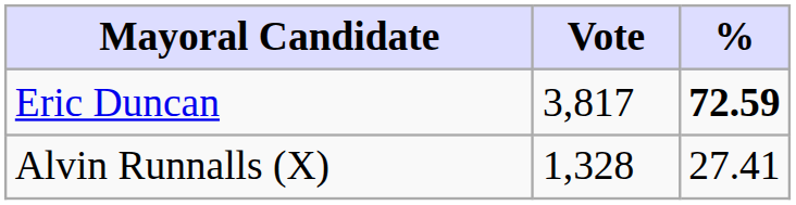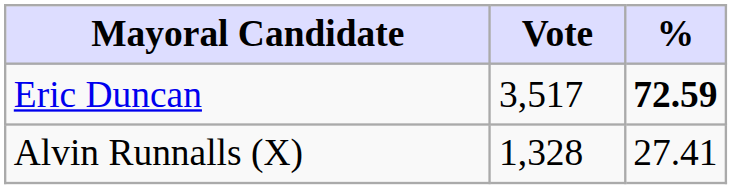Eric Duncan | Vote: 3,817 -> 3,517
